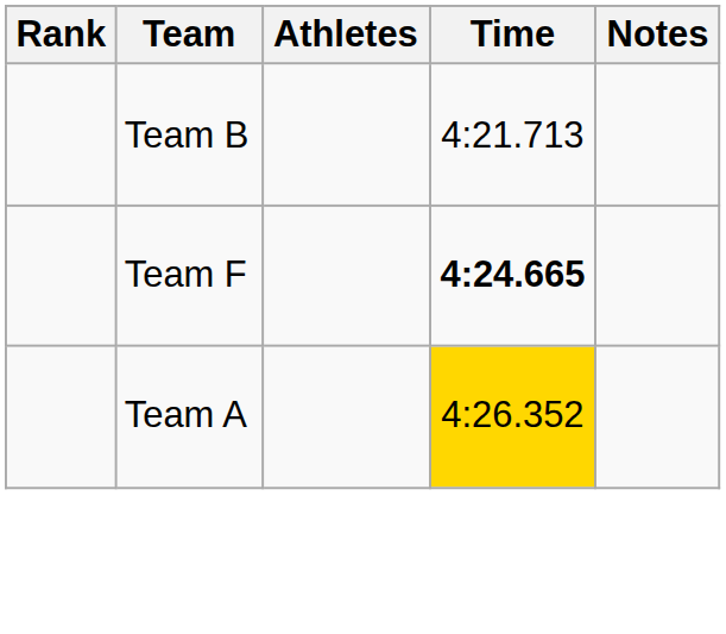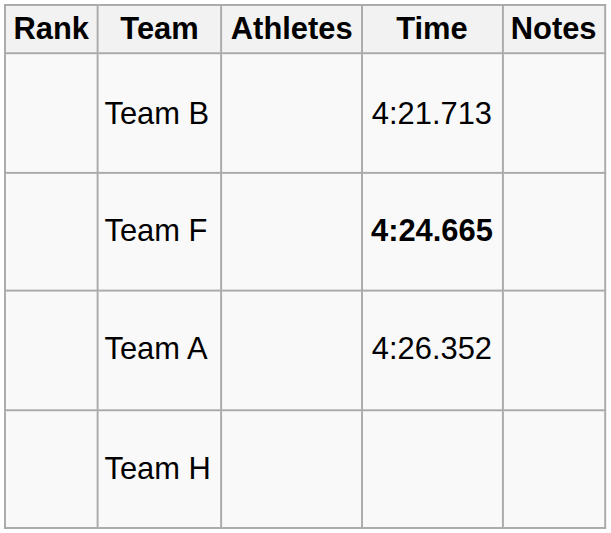Team A | Time: gold background -> no background
+ row: Team H
